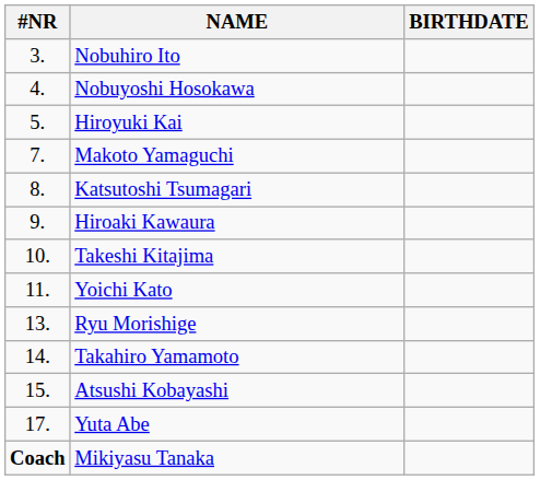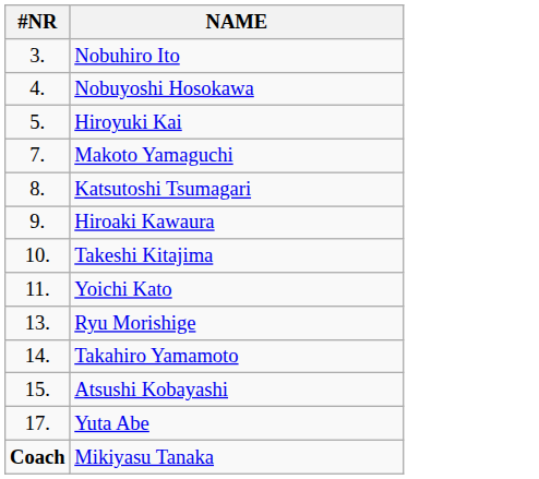- column: BIRTHDATE
